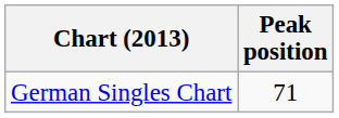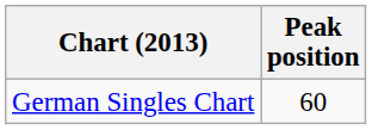German Singles Chart | Peak position: 71 -> 60
